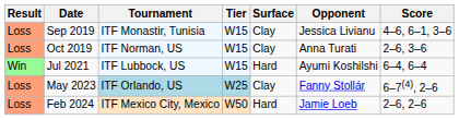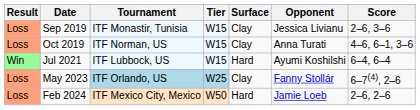Sep 2019 | Score: 4–6, 6–1, 3–6 -> 2–6, 3–6
Oct 2019 | Score: 2–6, 3–6 -> 4–6, 6–1, 3–6
